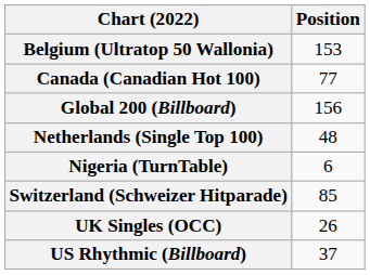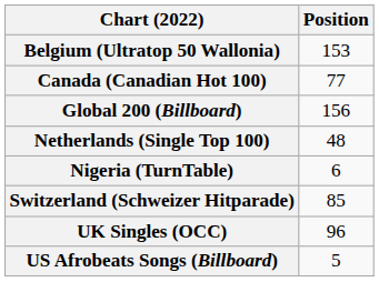UK Singles (OCC) | Position: 26 -> 96
+ row: US Afrobeats Songs (Billboard) | 5
- row: US Rhythmic (Billboard) | 37
